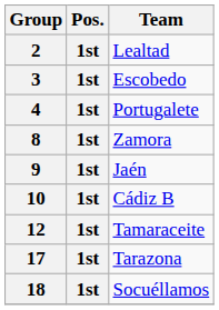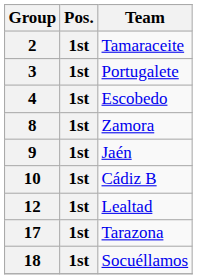2 | Team: Lealtad -> Tamaraceite
3 | Team: Escobedo -> Portugalete
4 | Team: Portugalete -> Escobedo
12 | Team: Tamaraceite -> Lealtad
